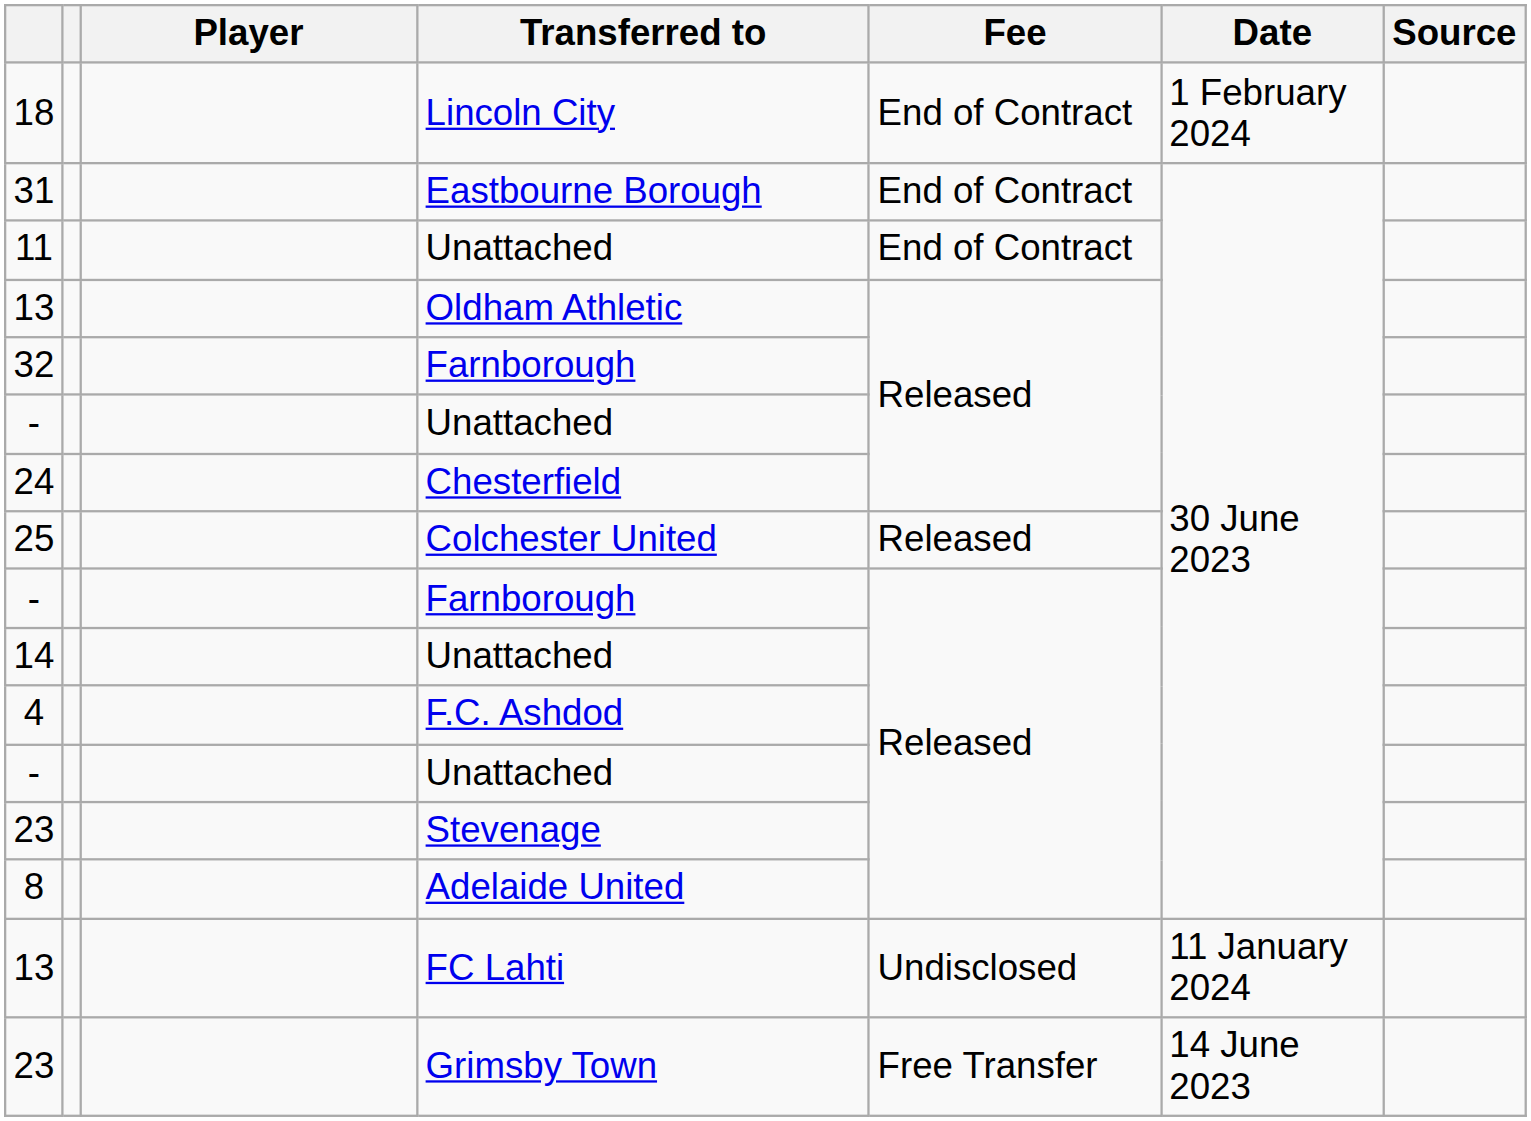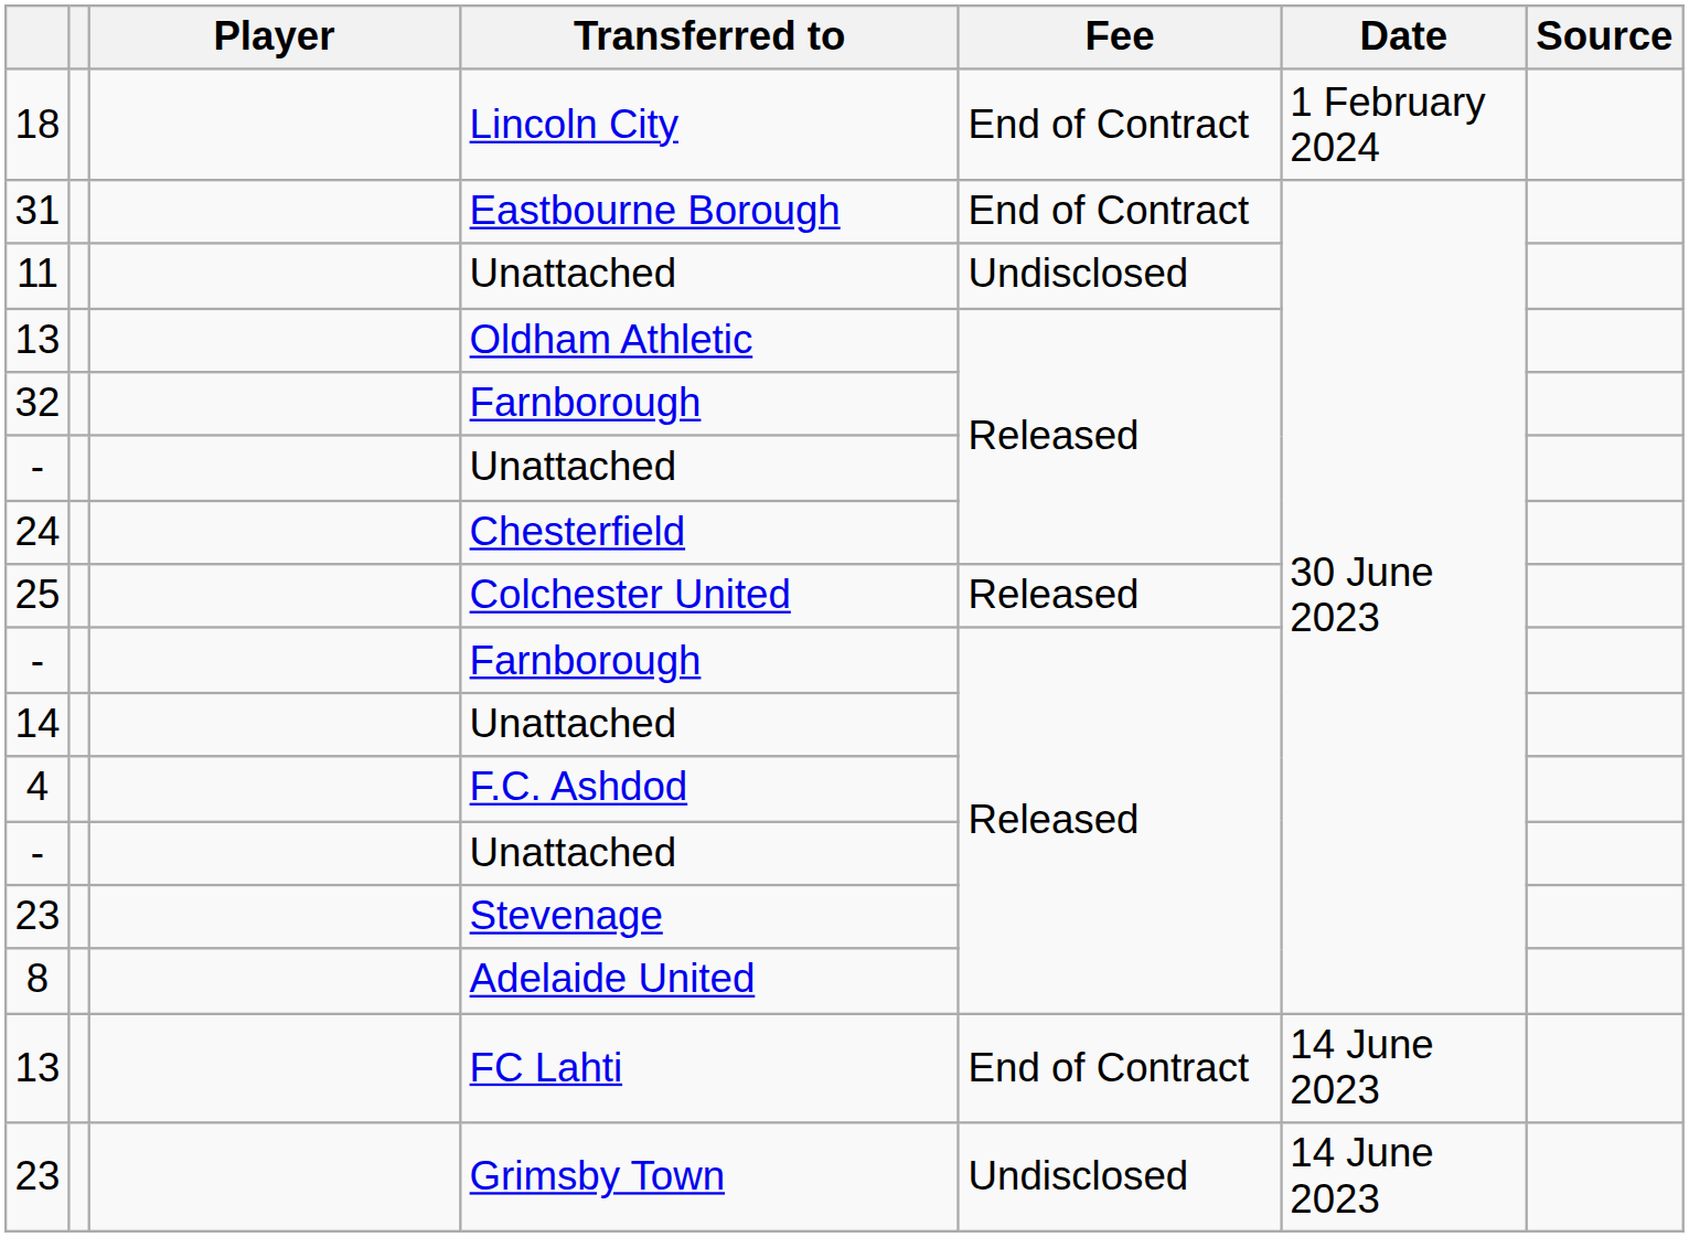11 | Fee: End of Contract -> Undisclosed
13 / FC Lahti | Fee: Undisclosed -> End of Contract
13 / FC Lahti | Date: 11 January 2024 -> 14 June 2023
23 / Grimsby Town | Fee: Free Transfer -> Undisclosed
